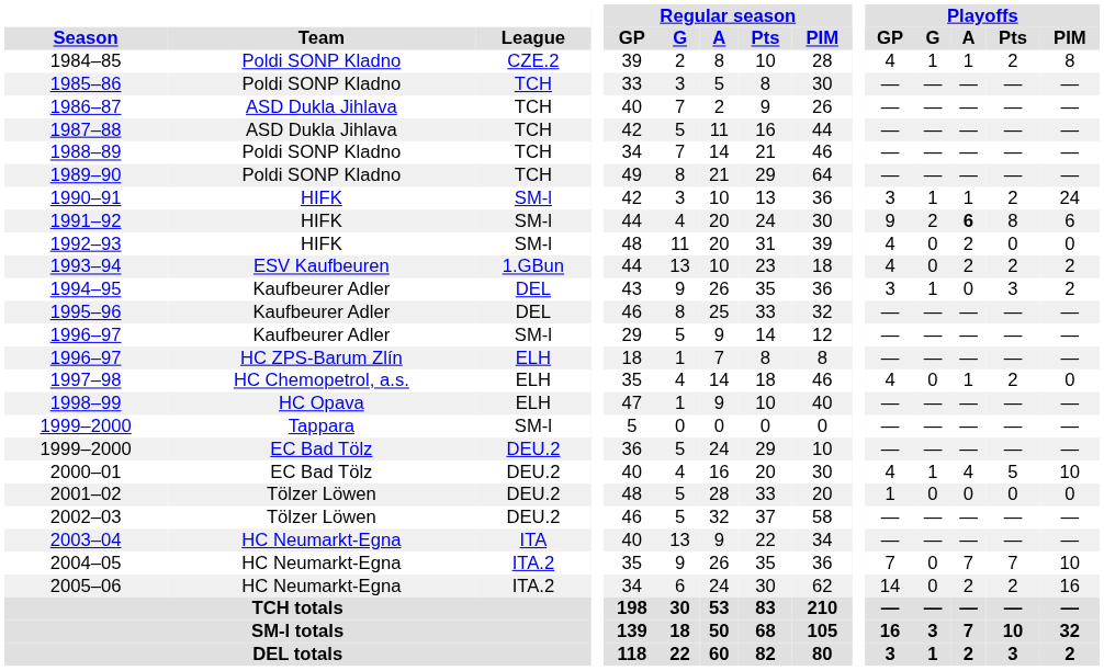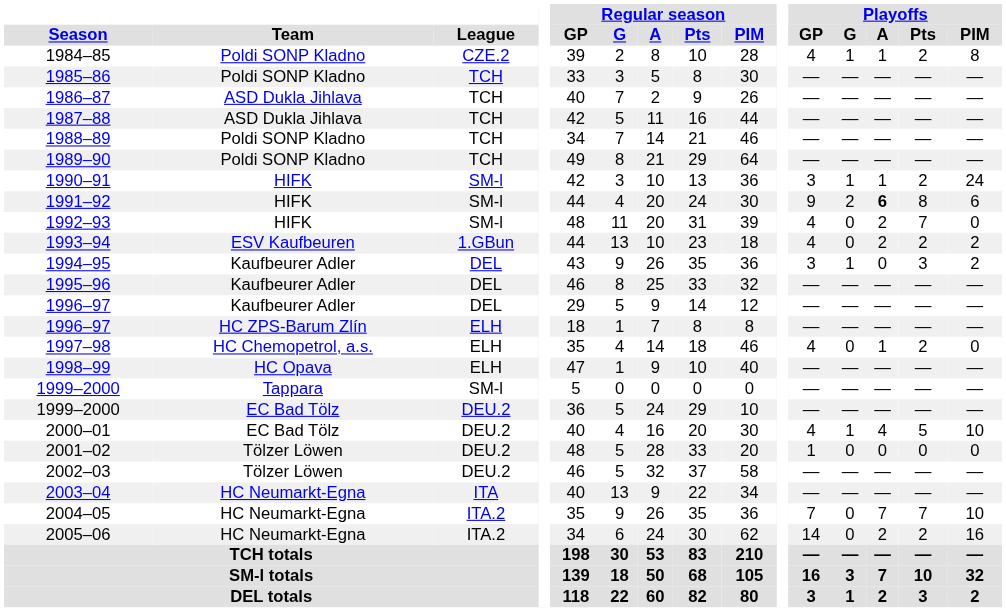1992–93 | Playoffs / Pts: 0 -> 7
1996–97 / Kaufbeurer Adler | League: SM-l -> DEL
